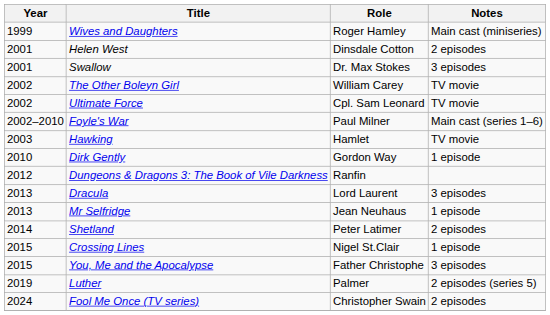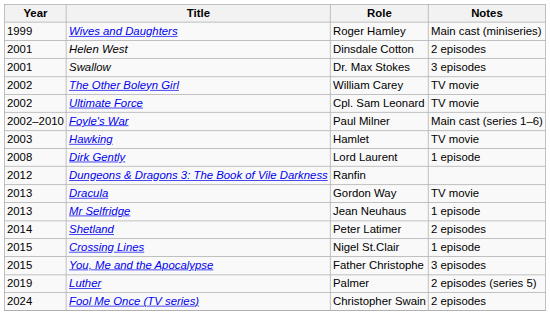Dirk Gently | Year: 2010 -> 2008
Dirk Gently | Role: Gordon Way -> Lord Laurent
Dracula | Role: Lord Laurent -> Gordon Way
Dracula | Notes: 3 episodes -> TV movie
